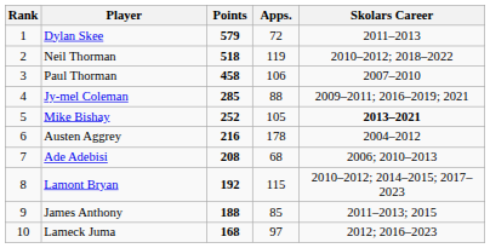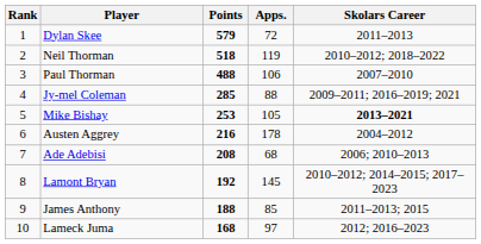Paul Thorman | Points: 458 -> 488
Mike Bishay | Points: 252 -> 253
Lamont Bryan | Apps.: 115 -> 145
